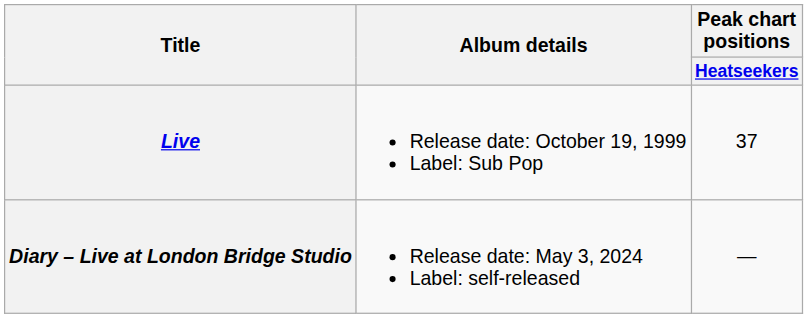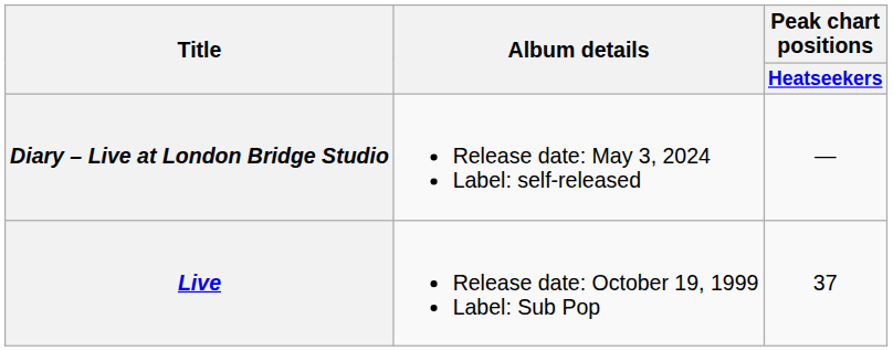rows swapped: Live <-> Diary – Live at London Bridge Studio
